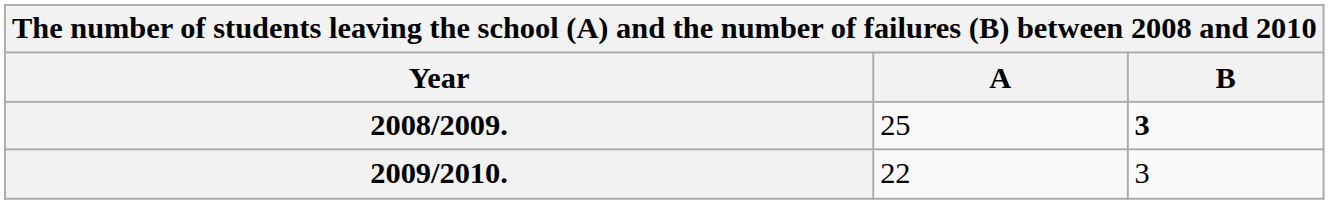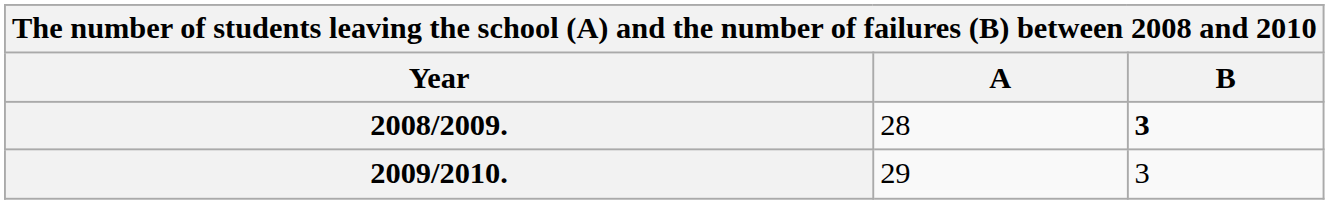2008/2009. | A: 25 -> 28
2009/2010. | A: 22 -> 29
